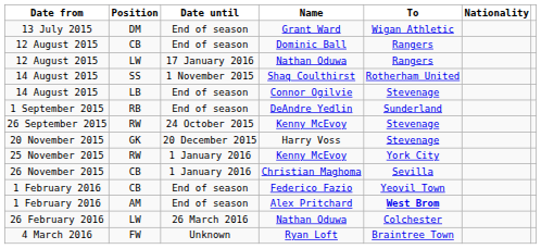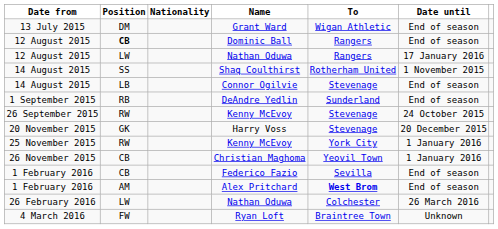columns swapped: Nationality <-> Date until
Dominic Ball | Position: normal -> bold
Christian Maghoma | To: Sevilla -> Yeovil Town
Federico Fazio | To: Yeovil Town -> Sevilla
